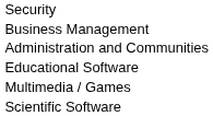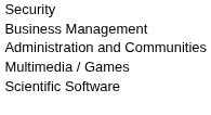- row: Educational Software
